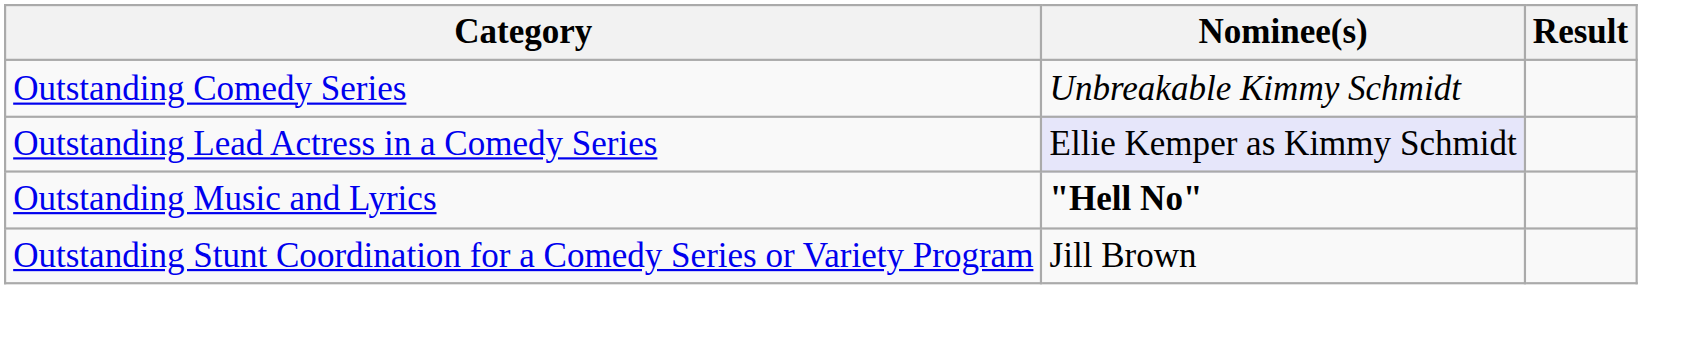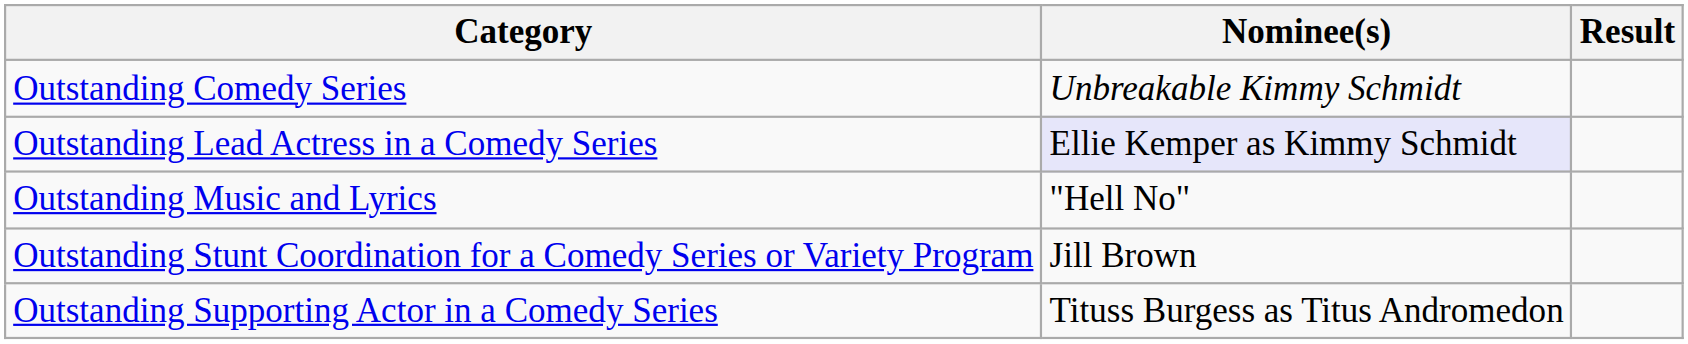Outstanding Music and Lyrics | Nominee(s): bold -> normal
+ row: Outstanding Supporting Actor in a Comedy Series | Tituss Burgess as Titus Andromedon
